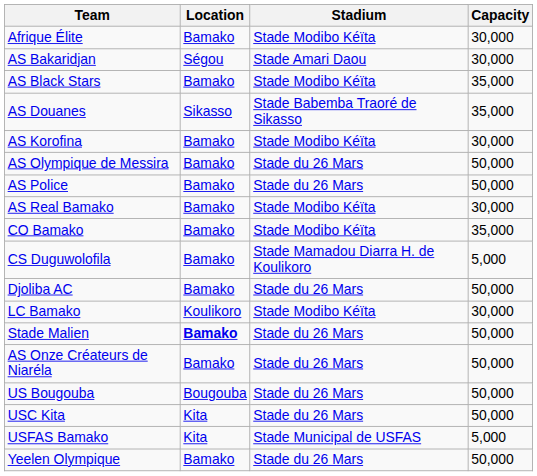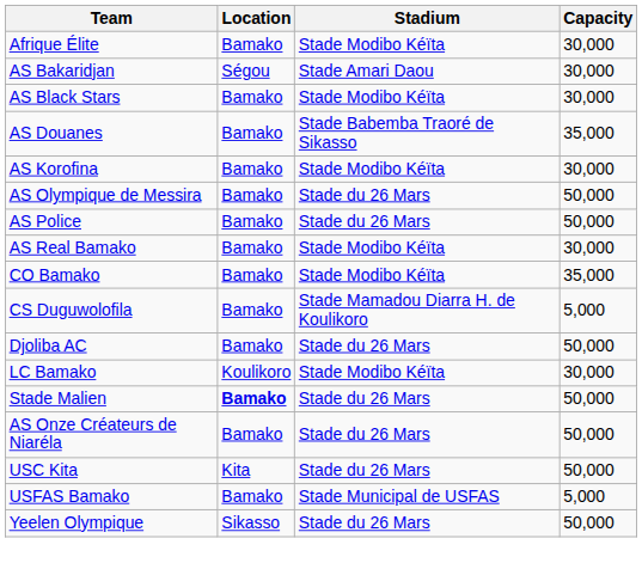AS Black Stars | Capacity: 35,000 -> 30,000
AS Douanes | Location: Sikasso -> Bamako
- row: US Bougouba | Bougouba | Stade du 26 Mars | 50,000
USFAS Bamako | Location: Kita -> Bamako
Yeelen Olympique | Location: Bamako -> Sikasso
